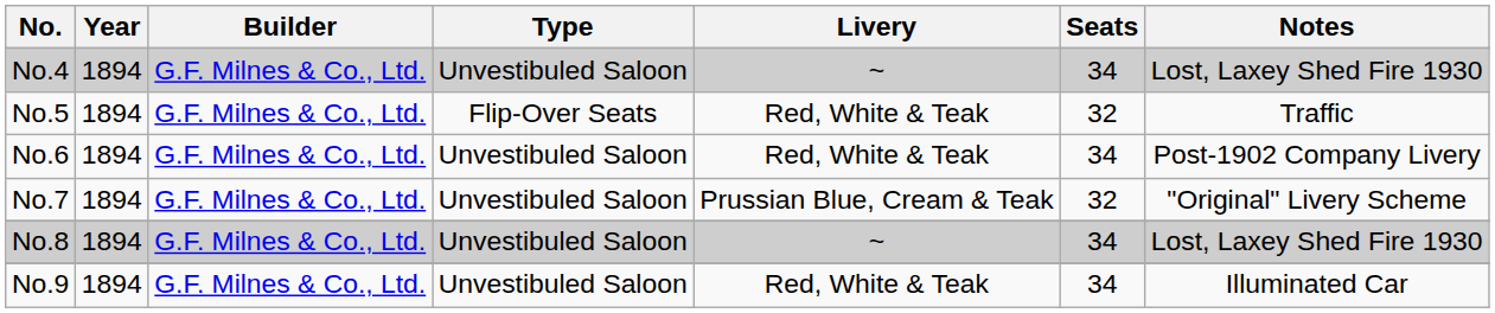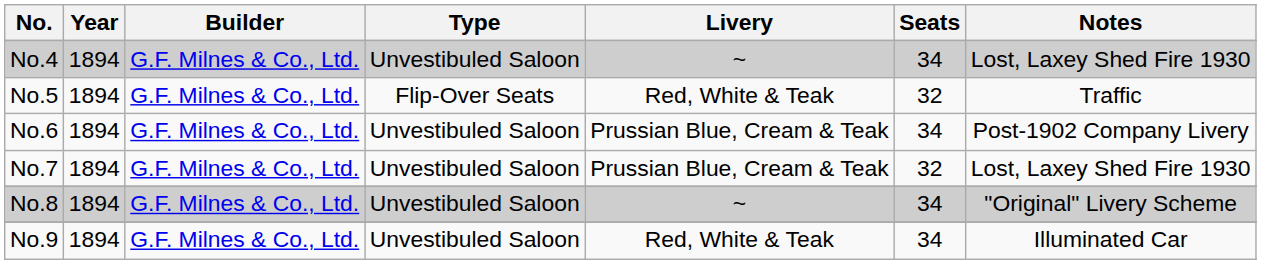No.6 | Livery: Red, White & Teak -> Prussian Blue, Cream & Teak
No.7 | Notes: "Original" Livery Scheme -> Lost, Laxey Shed Fire 1930
No.8 | Notes: Lost, Laxey Shed Fire 1930 -> "Original" Livery Scheme
